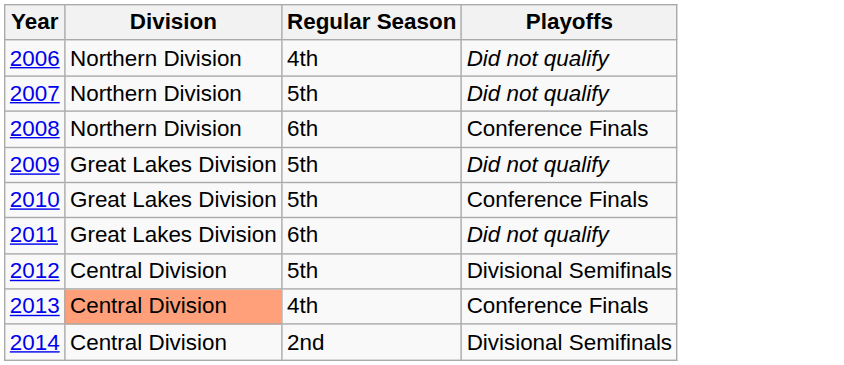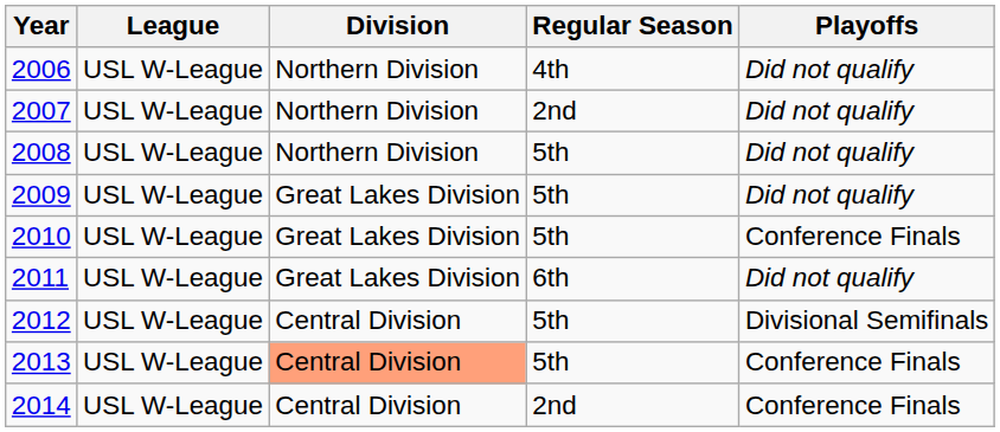+ column: League | USL W-League | USL W-League | USL W-League | USL W-League | USL W-League | USL W-League | USL W-League | USL W-League | USL W-League
2007 | Regular Season: 5th -> 2nd
2008 | Regular Season: 6th -> 5th
2008 | Playoffs: Conference Finals -> Did not qualify
2013 | Regular Season: 4th -> 5th
2014 | Playoffs: Divisional Semifinals -> Conference Finals
